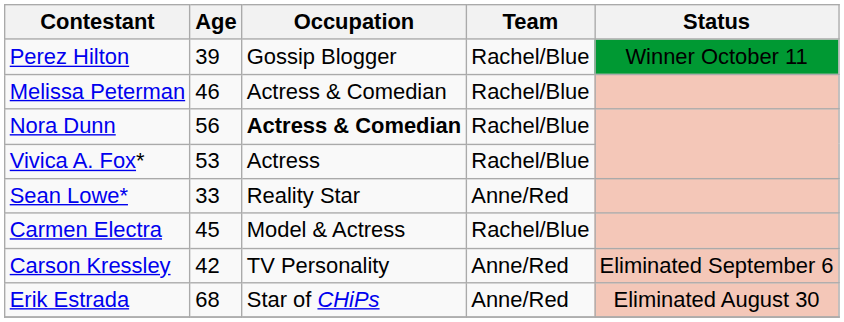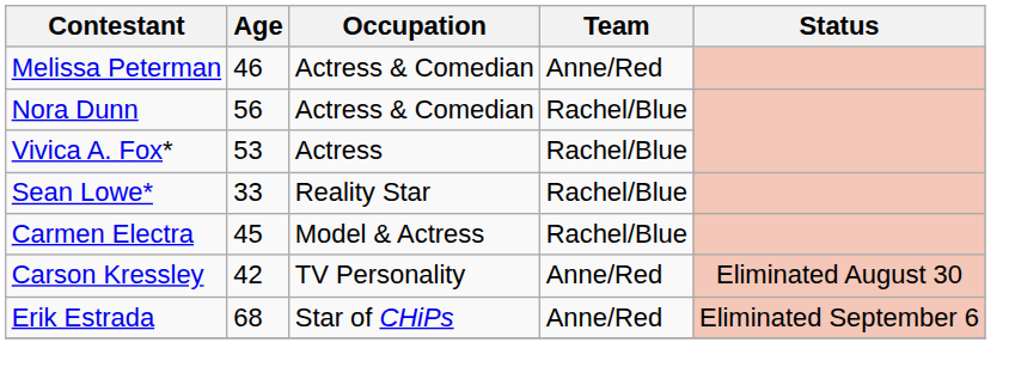- row: Perez Hilton | 39 | Gossip Blogger | Rachel/Blue | Winner October 11
Melissa Peterman | Team: Rachel/Blue -> Anne/Red
Nora Dunn | Occupation: bold -> normal
Sean Lowe* | Team: Anne/Red -> Rachel/Blue
Carson Kressley | Status: Eliminated September 6 -> Eliminated August 30
Erik Estrada | Status: Eliminated August 30 -> Eliminated September 6
